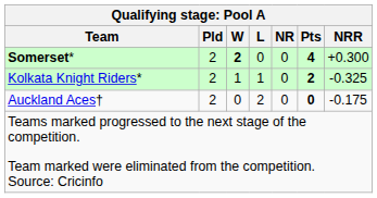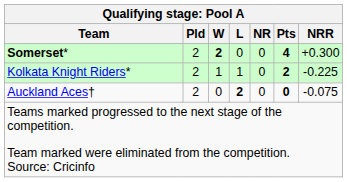Kolkata Knight Riders* | NRR: -0.325 -> -0.225
Auckland Aces† | L: normal -> bold
Auckland Aces† | NRR: -0.175 -> -0.075
